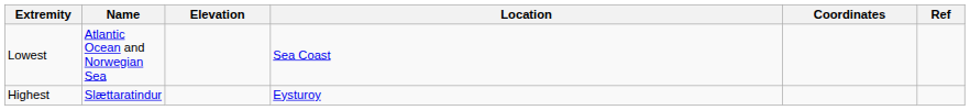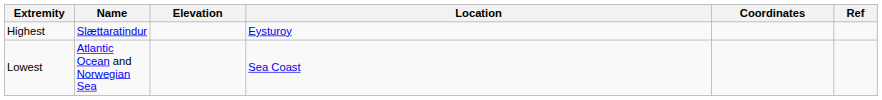rows swapped: Highest <-> Lowest
